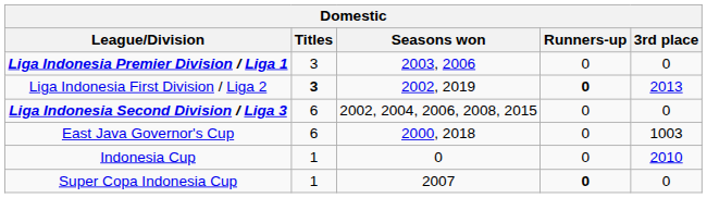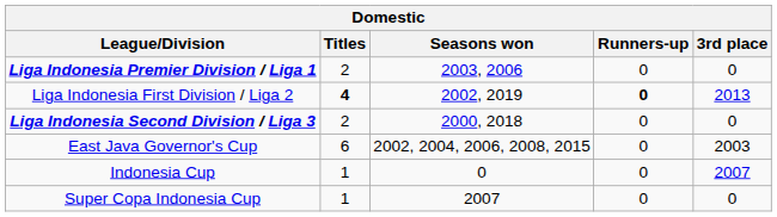Liga Indonesia Premier Division / Liga 1 | Titles: 3 -> 2
Liga Indonesia First Division / Liga 2 | Titles: 3 -> 4
Liga Indonesia Second Division / Liga 3 | Titles: 6 -> 2
Liga Indonesia Second Division / Liga 3 | Seasons won: 2002, 2004, 2006, 2008, 2015 -> 2000, 2018
East Java Governor's Cup | Seasons won: 2000, 2018 -> 2002, 2004, 2006, 2008, 2015
East Java Governor's Cup | 3rd place: 1003 -> 2003
Indonesia Cup | 3rd place: 2010 -> 2007
Super Copa Indonesia Cup | Runners-up: bold -> normal
